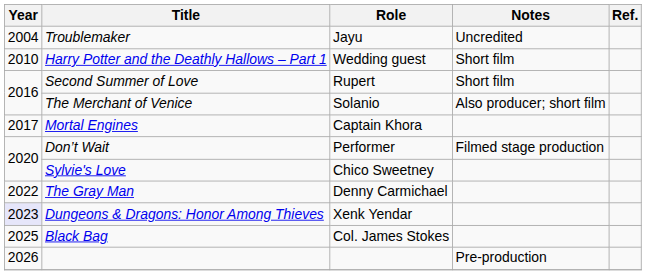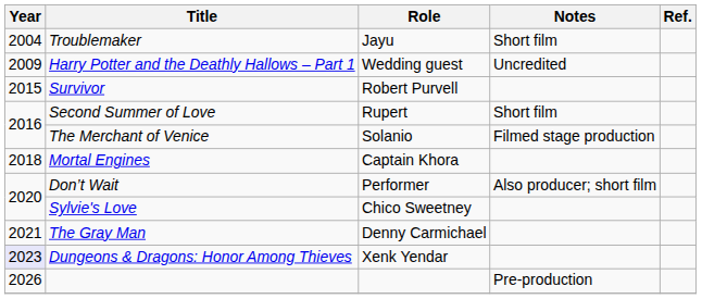Troublemaker | Notes: Uncredited -> Short film
Harry Potter and the Deathly Hallows – Part 1 | Year: 2010 -> 2009
Harry Potter and the Deathly Hallows – Part 1 | Notes: Short film -> Uncredited
+ row: 2015 | Survivor | Robert Purvell
The Merchant of Venice | Notes: Also producer; short film -> Filmed stage production
Mortal Engines | Year: 2017 -> 2018
Don’t Wait | Notes: Filmed stage production -> Also producer; short film
The Gray Man | Year: 2022 -> 2021
- row: 2025 | Black Bag | Col. James Stokes
